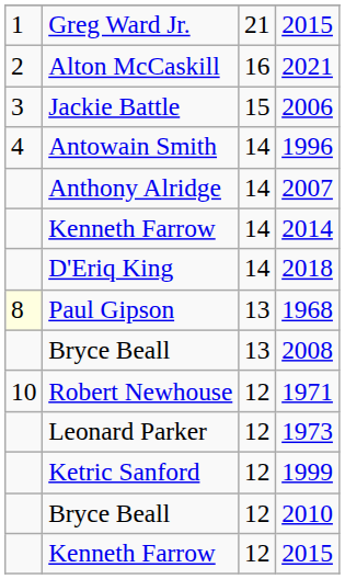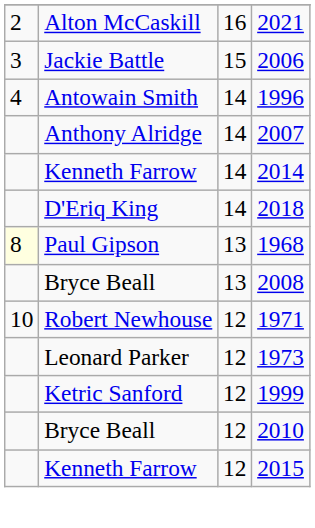- row: 1 | Greg Ward Jr. | 21 | 2015
